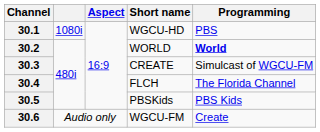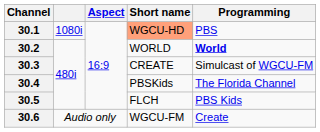30.1 | Short name: no background -> lightsalmon background
30.4 | Short name: FLCH -> PBSKids
30.5 | Short name: PBSKids -> FLCH
